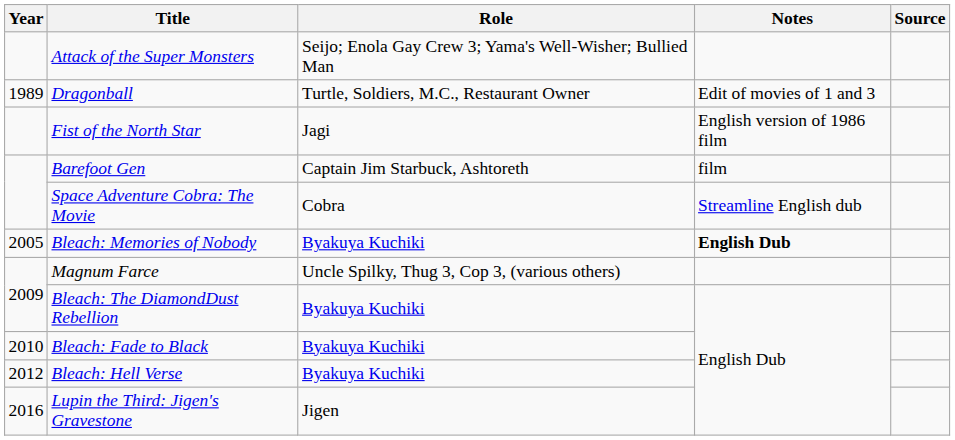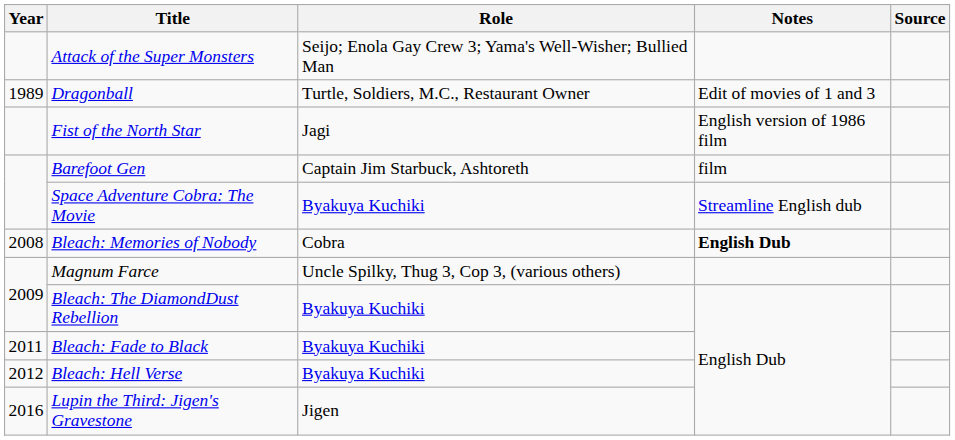Space Adventure Cobra: The Movie | Role: Cobra -> Byakuya Kuchiki
Bleach: Memories of Nobody | Year: 2005 -> 2008
Bleach: Memories of Nobody | Role: Byakuya Kuchiki -> Cobra
Bleach: Fade to Black | Year: 2010 -> 2011
